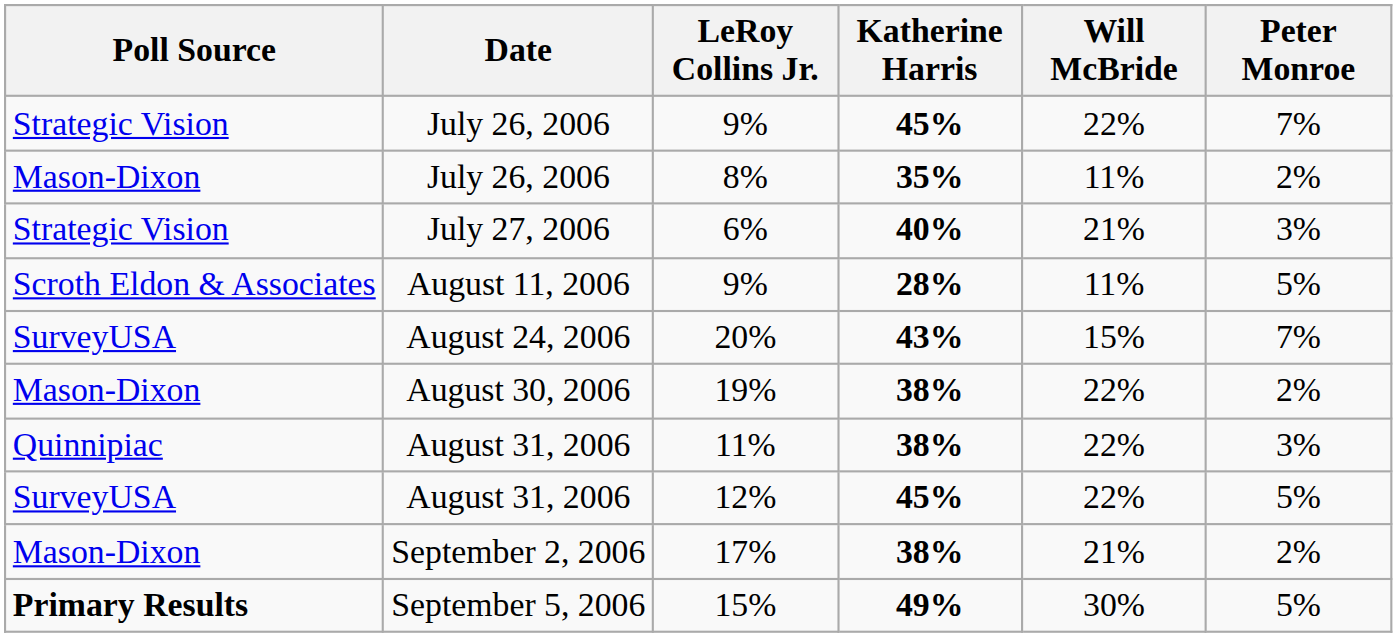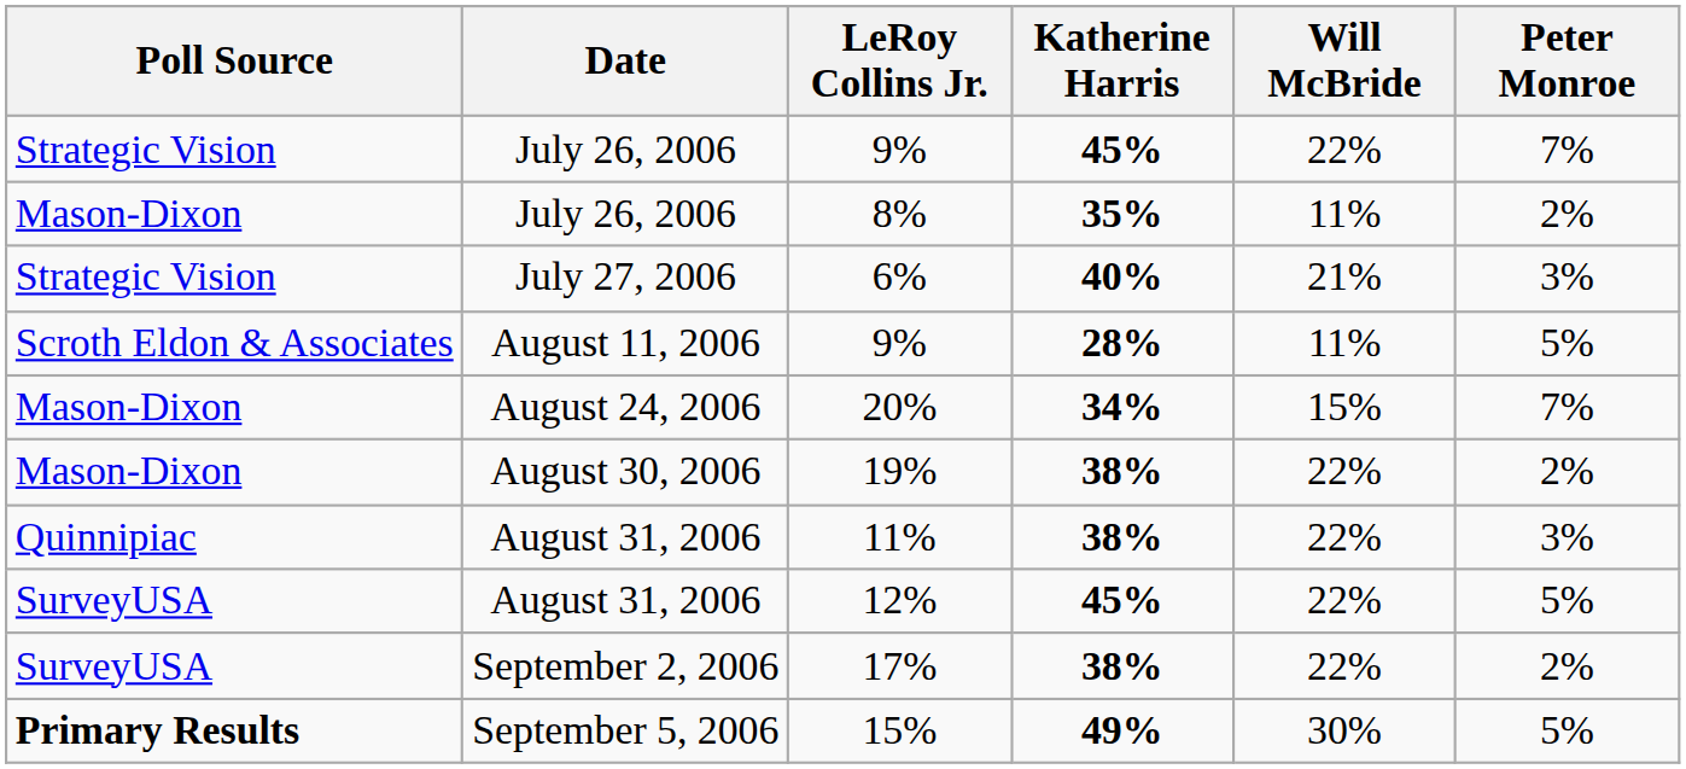20% | Poll Source: SurveyUSA -> Mason-Dixon
20% | Katherine Harris: 43% -> 34%
17% | Poll Source: Mason-Dixon -> SurveyUSA
17% | Will McBride: 21% -> 22%
